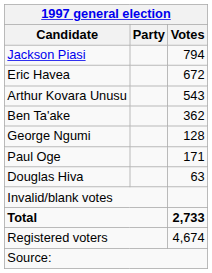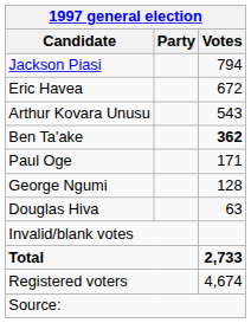Ben Ta'ake | Votes: normal -> bold
rows swapped: Paul Oge <-> George Ngumi
